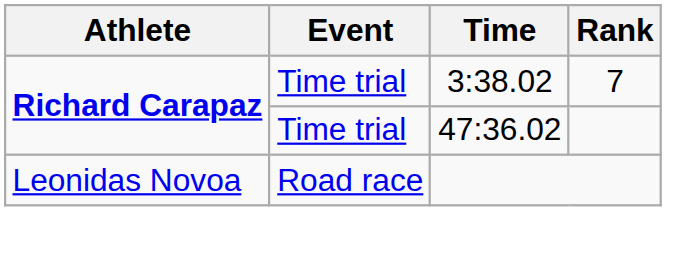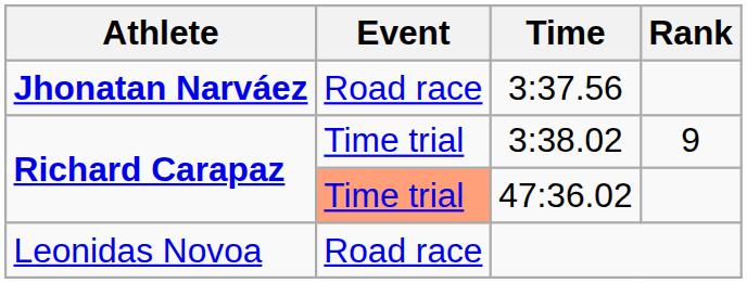+ row: Jhonatan Narváez | Road race | 3:37.56
3:38.02 | Rank: 7 -> 9
47:36.02 | Event: no background -> lightsalmon background
